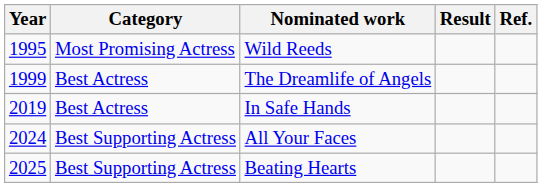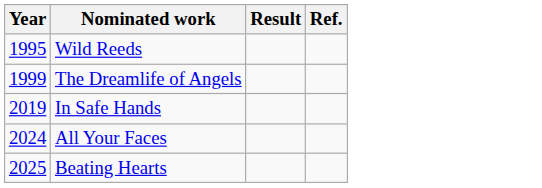- column: Category | Most Promising Actress | Best Actress | Best Actress | Best Supporting Actress | Best Supporting Actress
